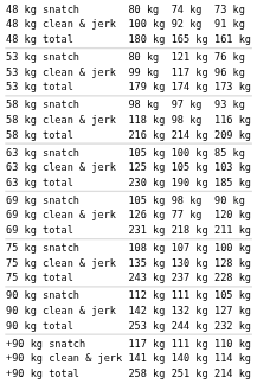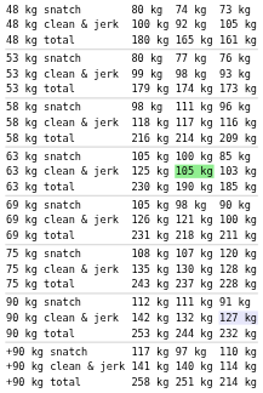48 kg clean & jerk | column 7: 91 kg -> 105 kg
53 kg snatch | column 5: 121 kg -> 77 kg
53 kg clean & jerk | column 5: 117 kg -> 98 kg
53 kg clean & jerk | column 7: 96 kg -> 93 kg
58 kg snatch | column 5: 97 kg -> 111 kg
58 kg snatch | column 7: 93 kg -> 96 kg
58 kg clean & jerk | column 5: 98 kg -> 117 kg
63 kg clean & jerk | column 5: no background -> lightgreen background
69 kg clean & jerk | column 5: 77 kg -> 121 kg
69 kg clean & jerk | column 7: 120 kg -> 100 kg
75 kg snatch | column 7: 100 kg -> 120 kg
90 kg snatch | column 7: 105 kg -> 91 kg
90 kg clean & jerk | column 7: no background -> lavender background
+90 kg snatch | column 5: 111 kg -> 97 kg
